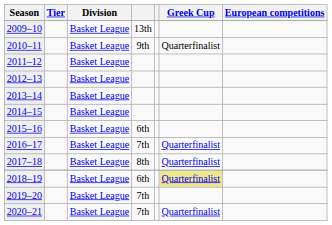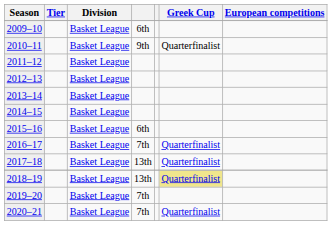2009–10 | column 4: 13th -> 6th
2017–18 | column 4: 8th -> 13th
2018–19 | column 4: 6th -> 13th
